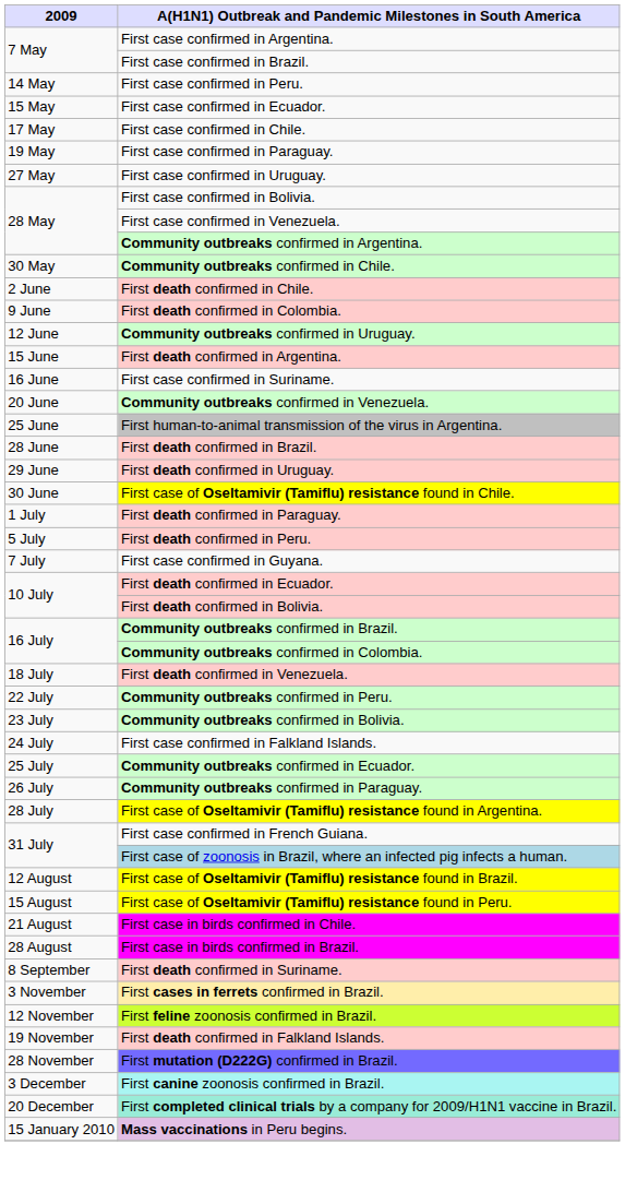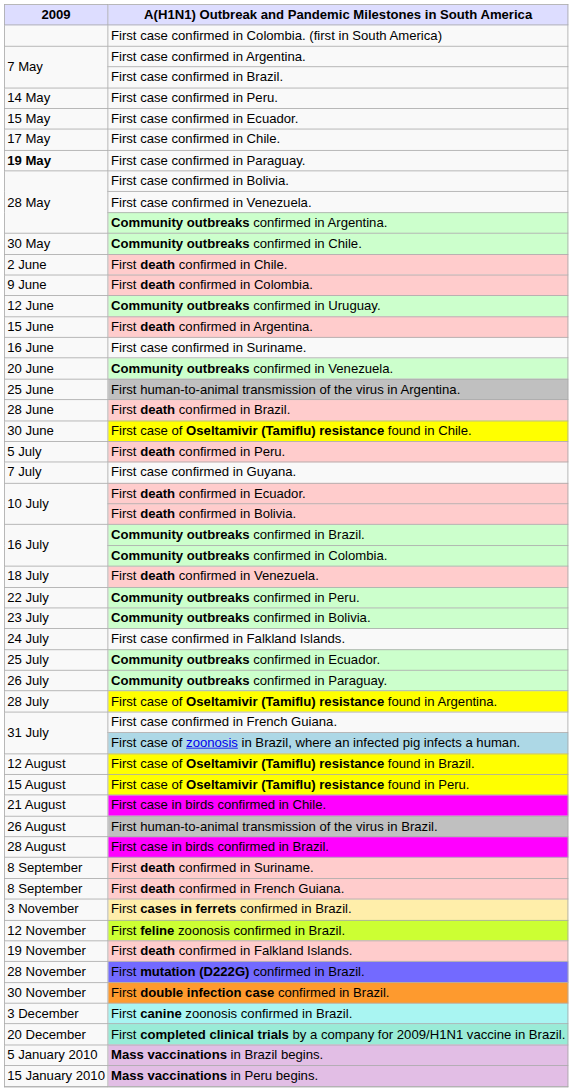+ row: First case confirmed in Colombia. (first in South America)
First case confirmed in Paraguay. | 2009: normal -> bold
- row: 27 May | First case confirmed in Uruguay.
- row: 29 June | First death confirmed in Uruguay.
- row: 1 July | First death confirmed in Paraguay.
+ row: 26 August | First human-to-animal transmission of the virus in Brazil.
+ row: 8 September | First death confirmed in French Guiana.
+ row: 30 November | First double infection case confirmed in Brazil.
+ row: 5 January 2010 | Mass vaccinations in Brazil begins.
